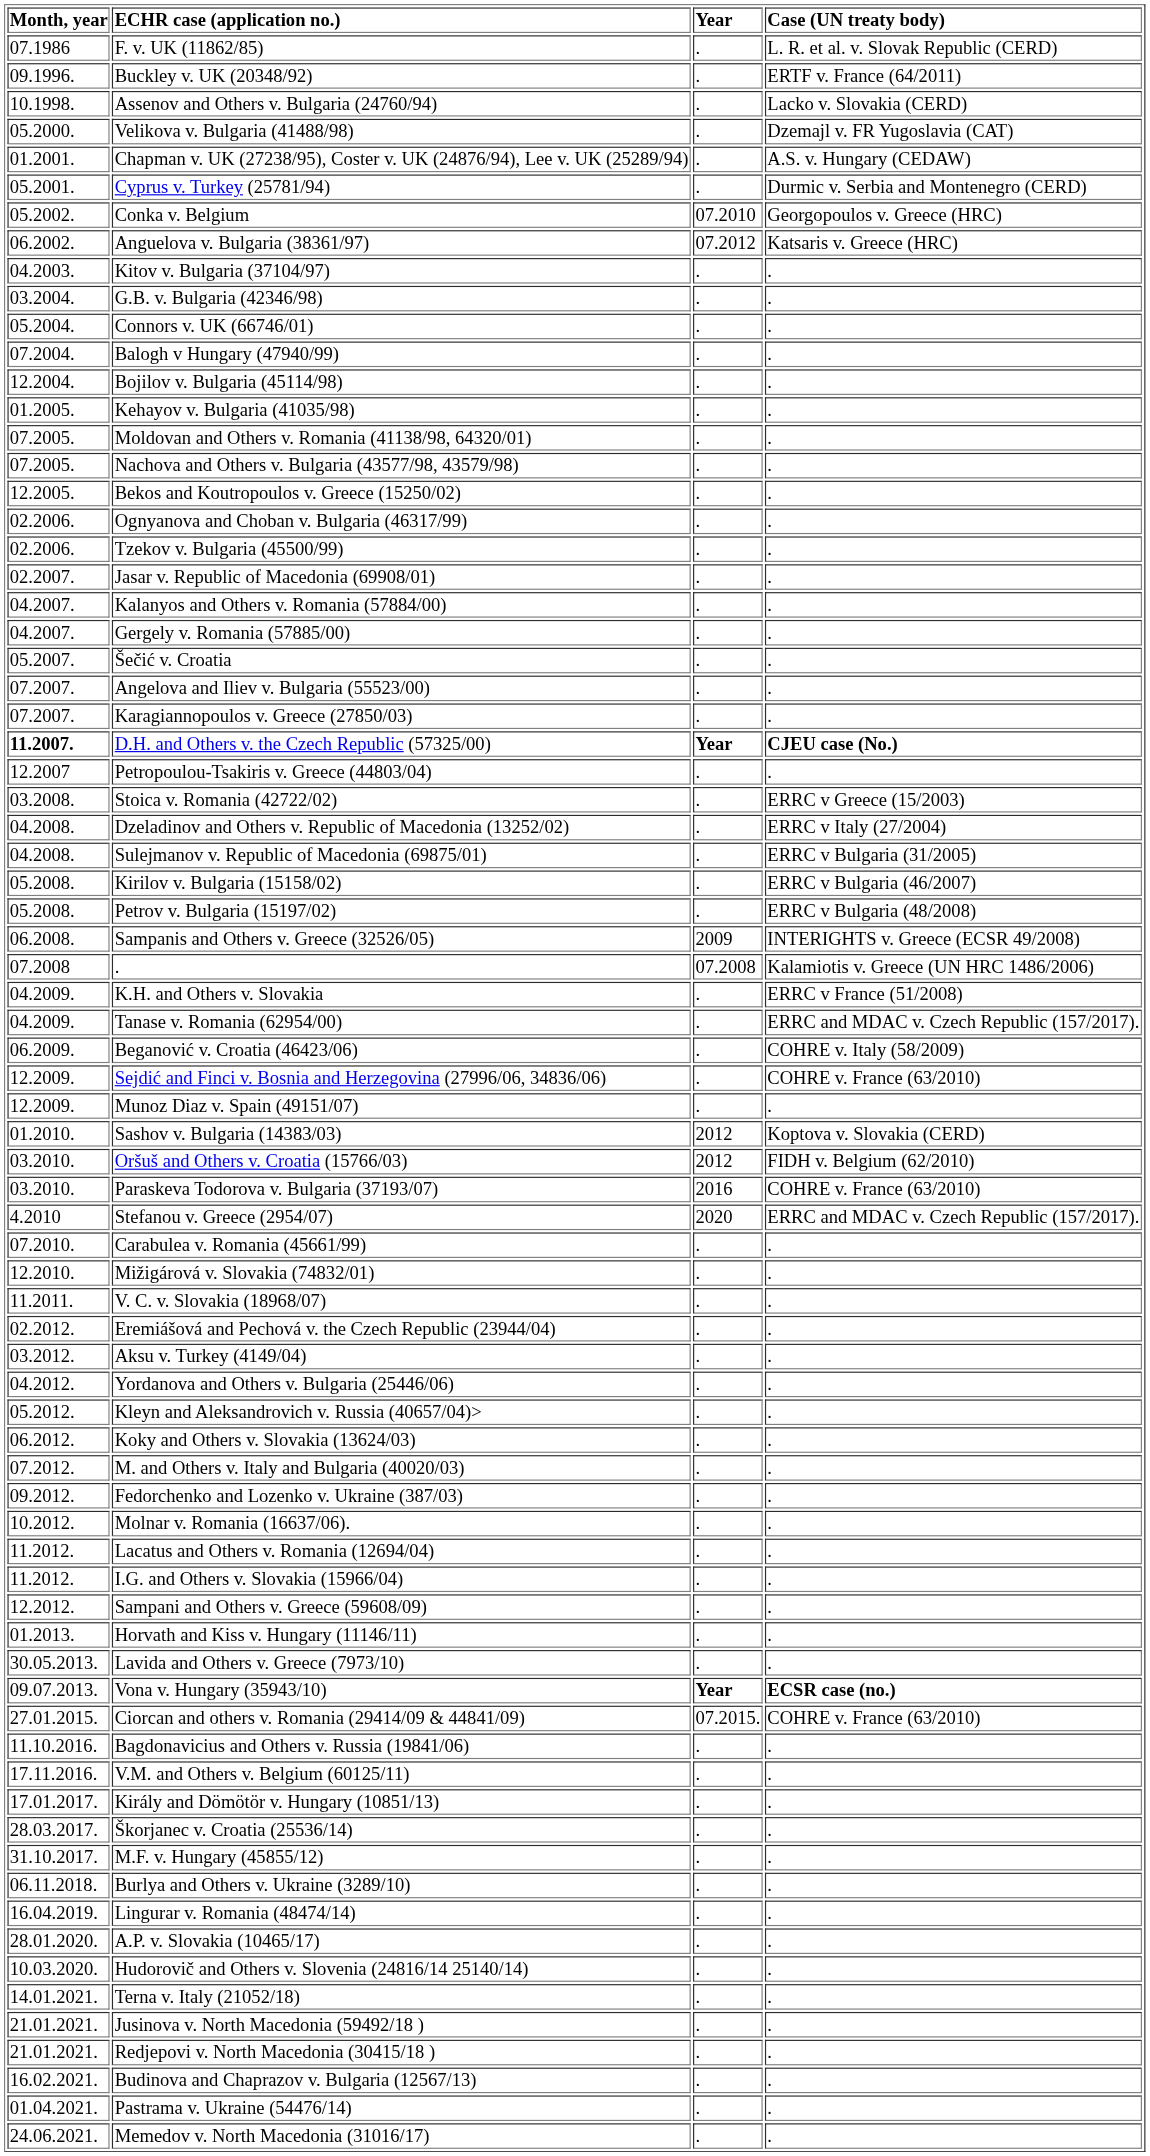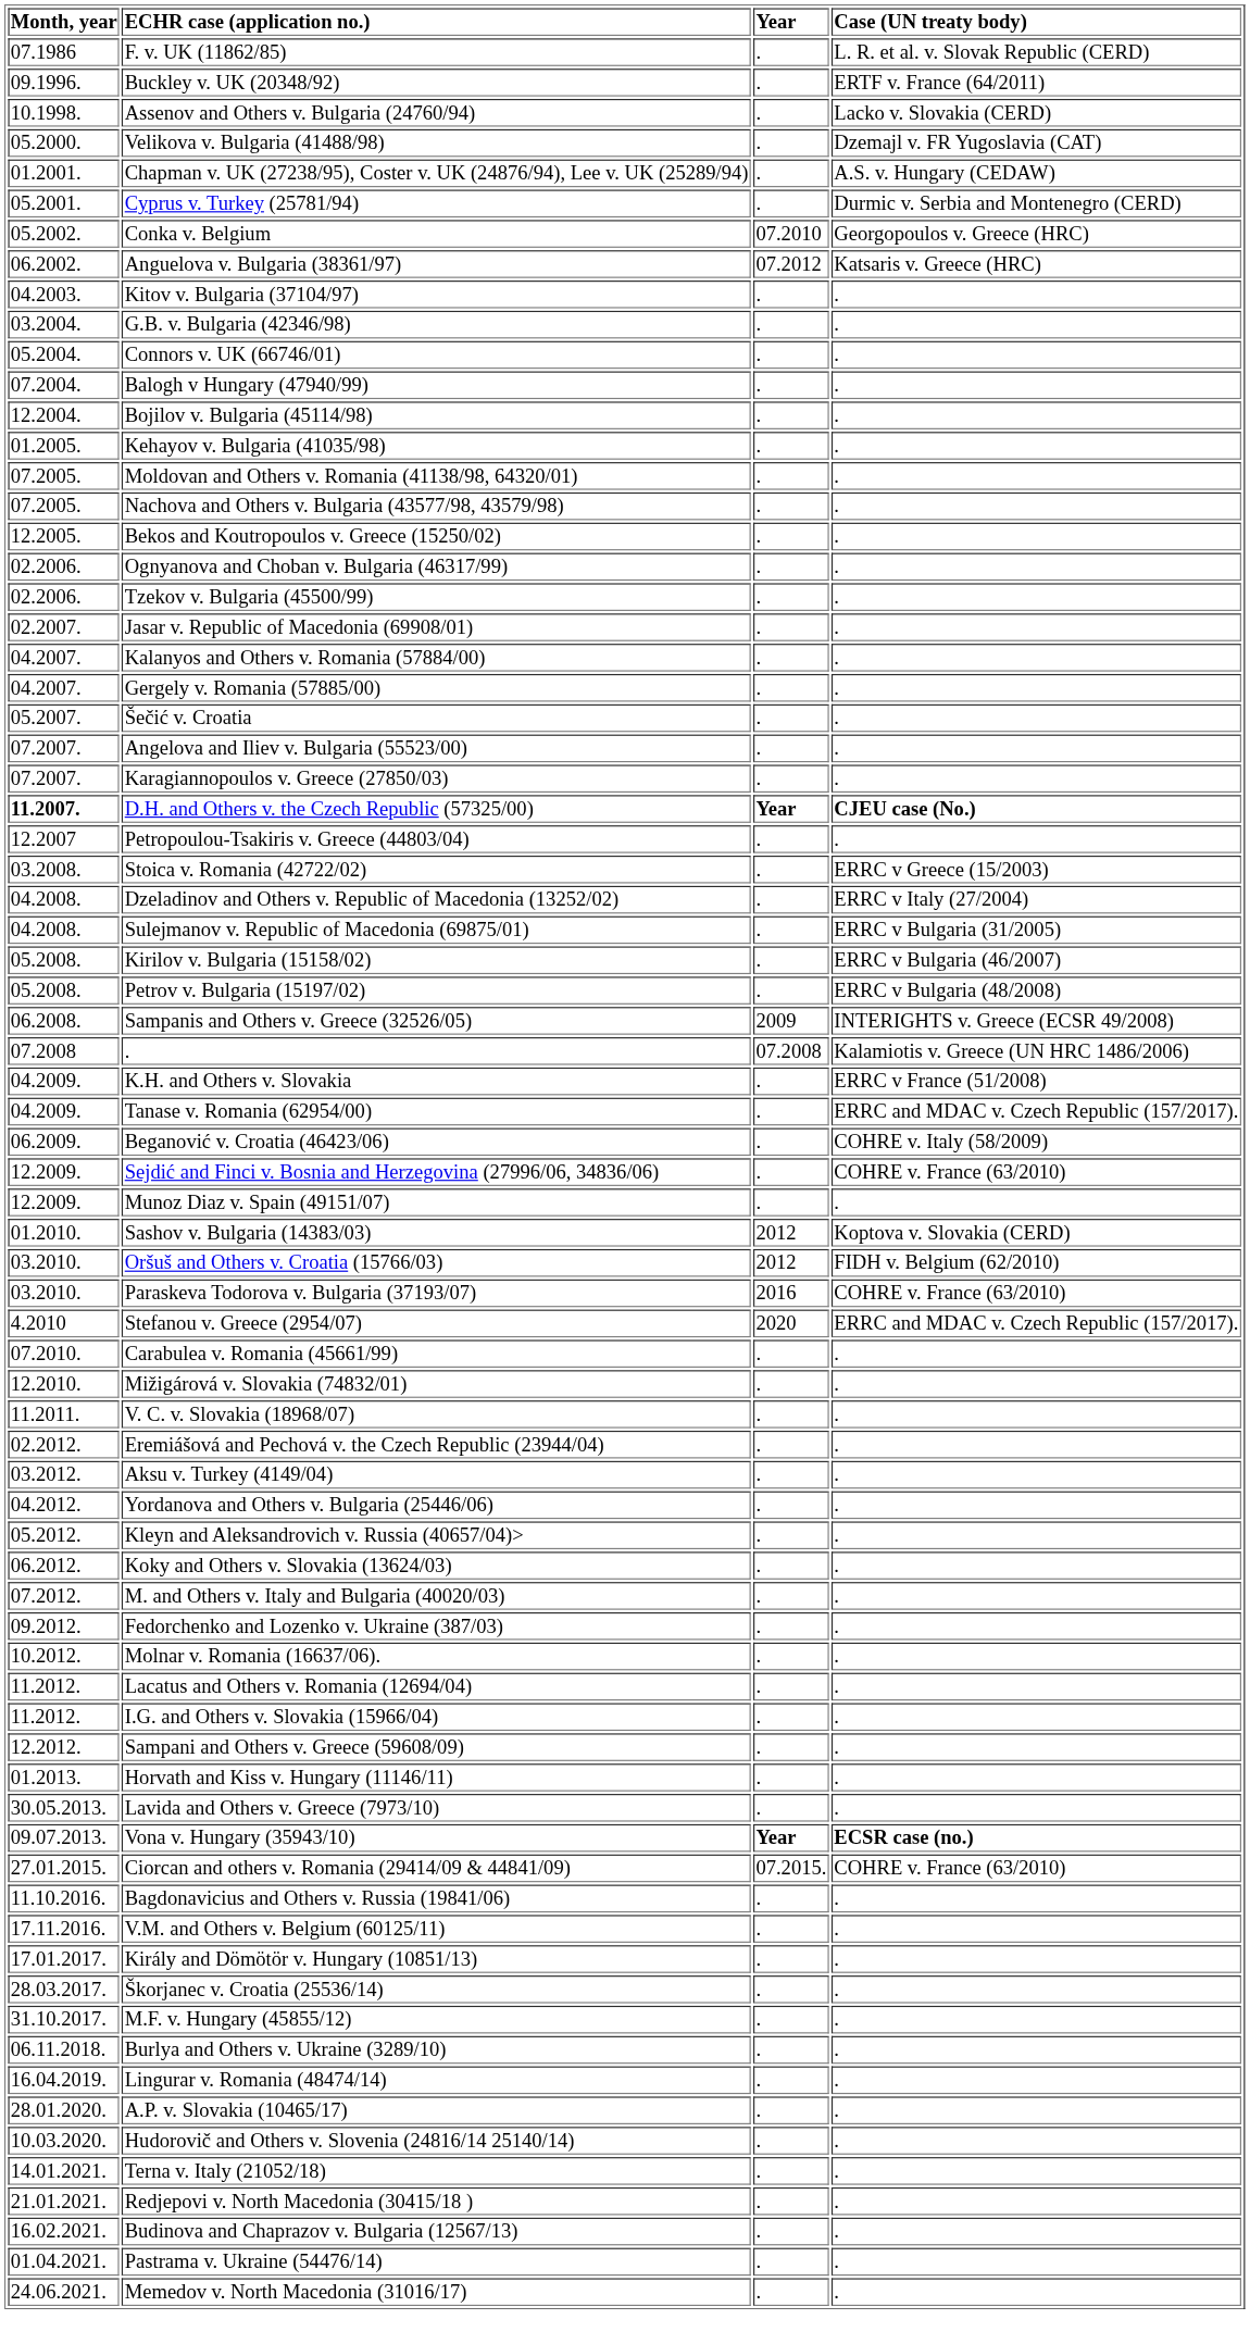- row: 21.01.2021. | Jusinova v. North Macedonia (59492/18 ) | . | .
